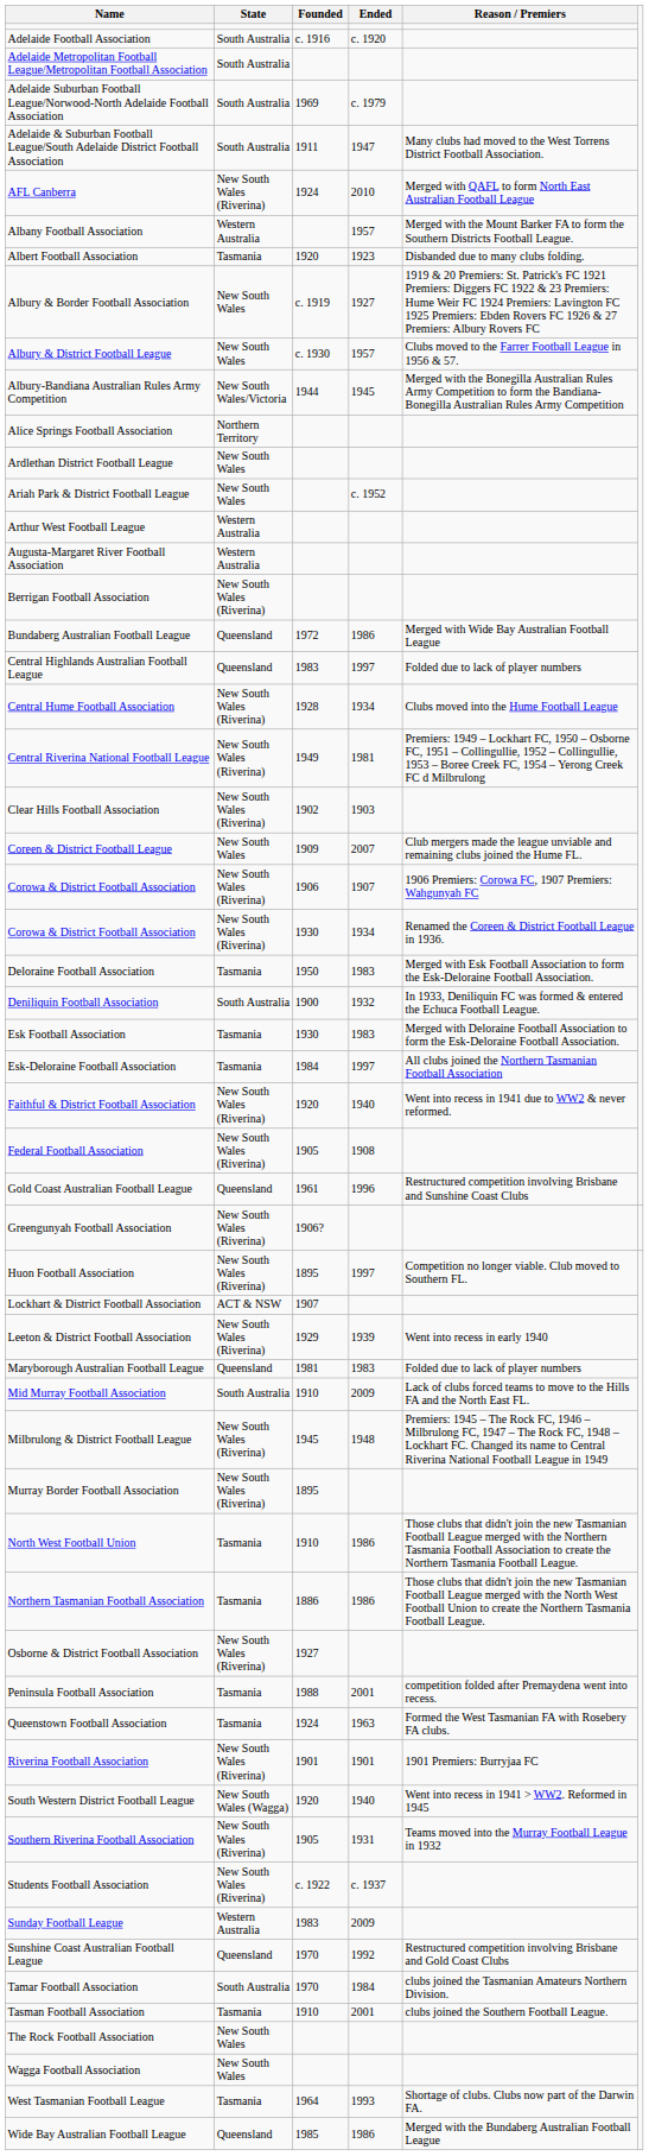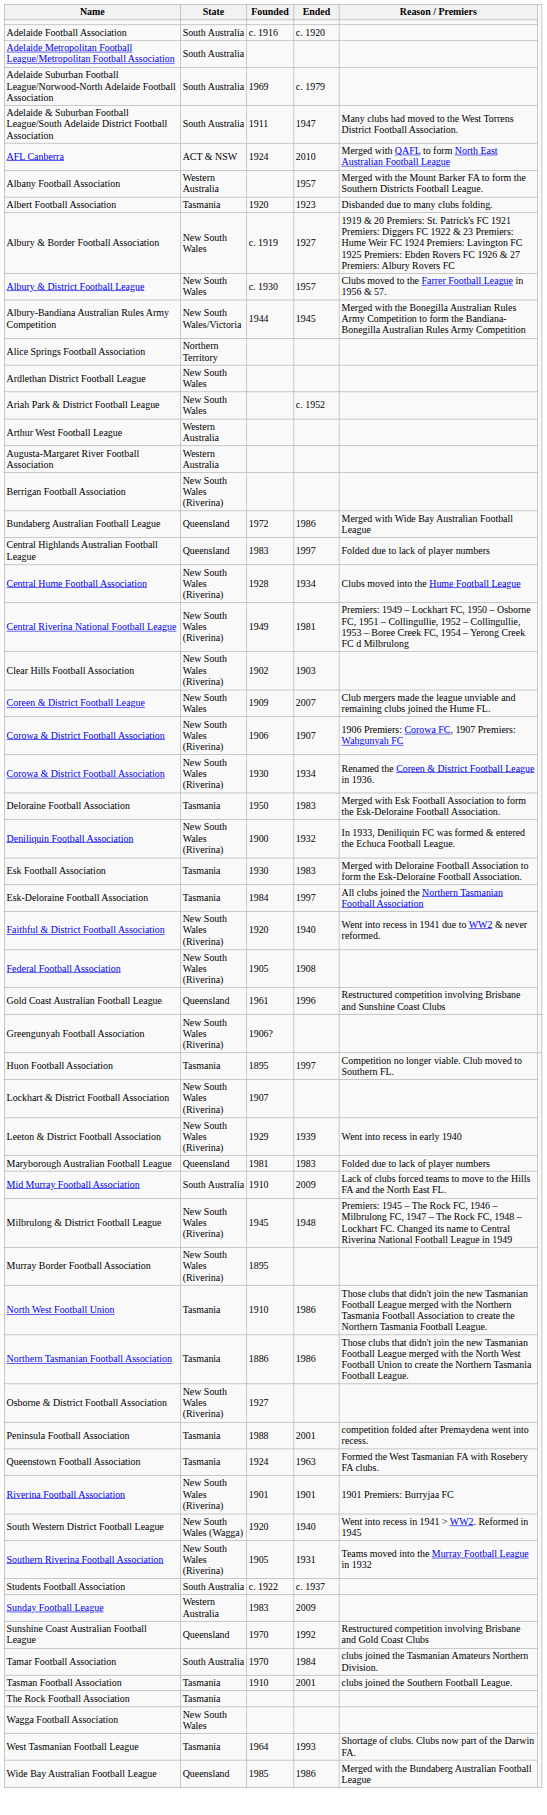AFL Canberra | State: New South Wales (Riverina) -> ACT & NSW
Deniliquin Football Association | State: South Australia -> New South Wales (Riverina)
Huon Football Association | State: New South Wales (Riverina) -> Tasmania
Lockhart & District Football Association | State: ACT & NSW -> New South Wales (Riverina)
Students Football Association | State: New South Wales (Riverina) -> South Australia
The Rock Football Association | State: New South Wales -> Tasmania
